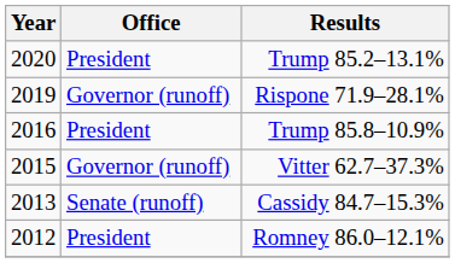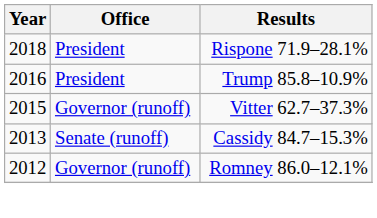- row: 2020 | President | Trump 85.2–13.1%
Rispone 71.9–28.1% | Year: 2019 -> 2018
Rispone 71.9–28.1% | Office: Governor (runoff) -> President
Romney 86.0–12.1% | Office: President -> Governor (runoff)
